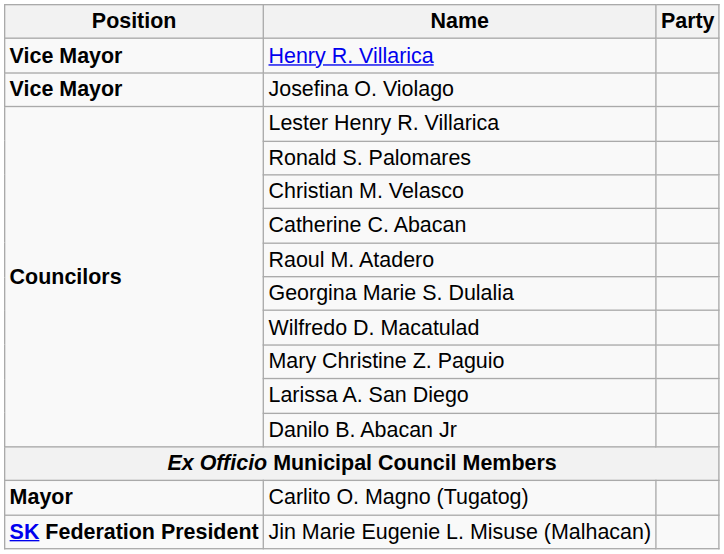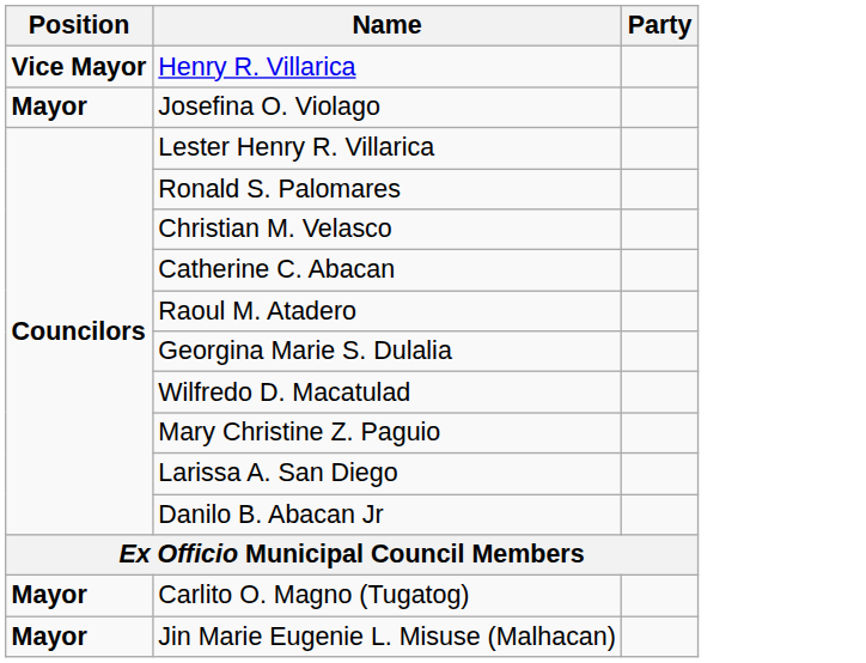Josefina O. Violago | Position: Vice Mayor -> Mayor
Jin Marie Eugenie L. Misuse (Malhacan) | Position: SK Federation President -> Mayor
